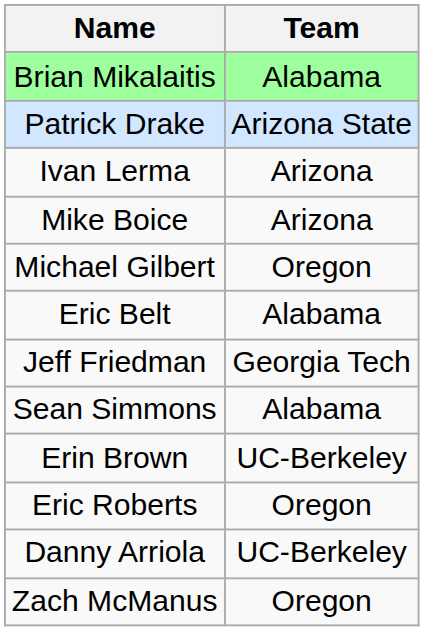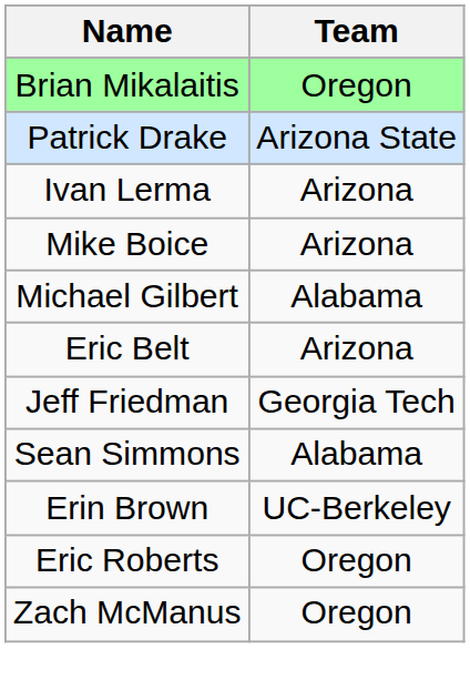Brian Mikalaitis | Team: Alabama -> Oregon
Michael Gilbert | Team: Oregon -> Alabama
Eric Belt | Team: Alabama -> Arizona
- row: Danny Arriola | UC-Berkeley
